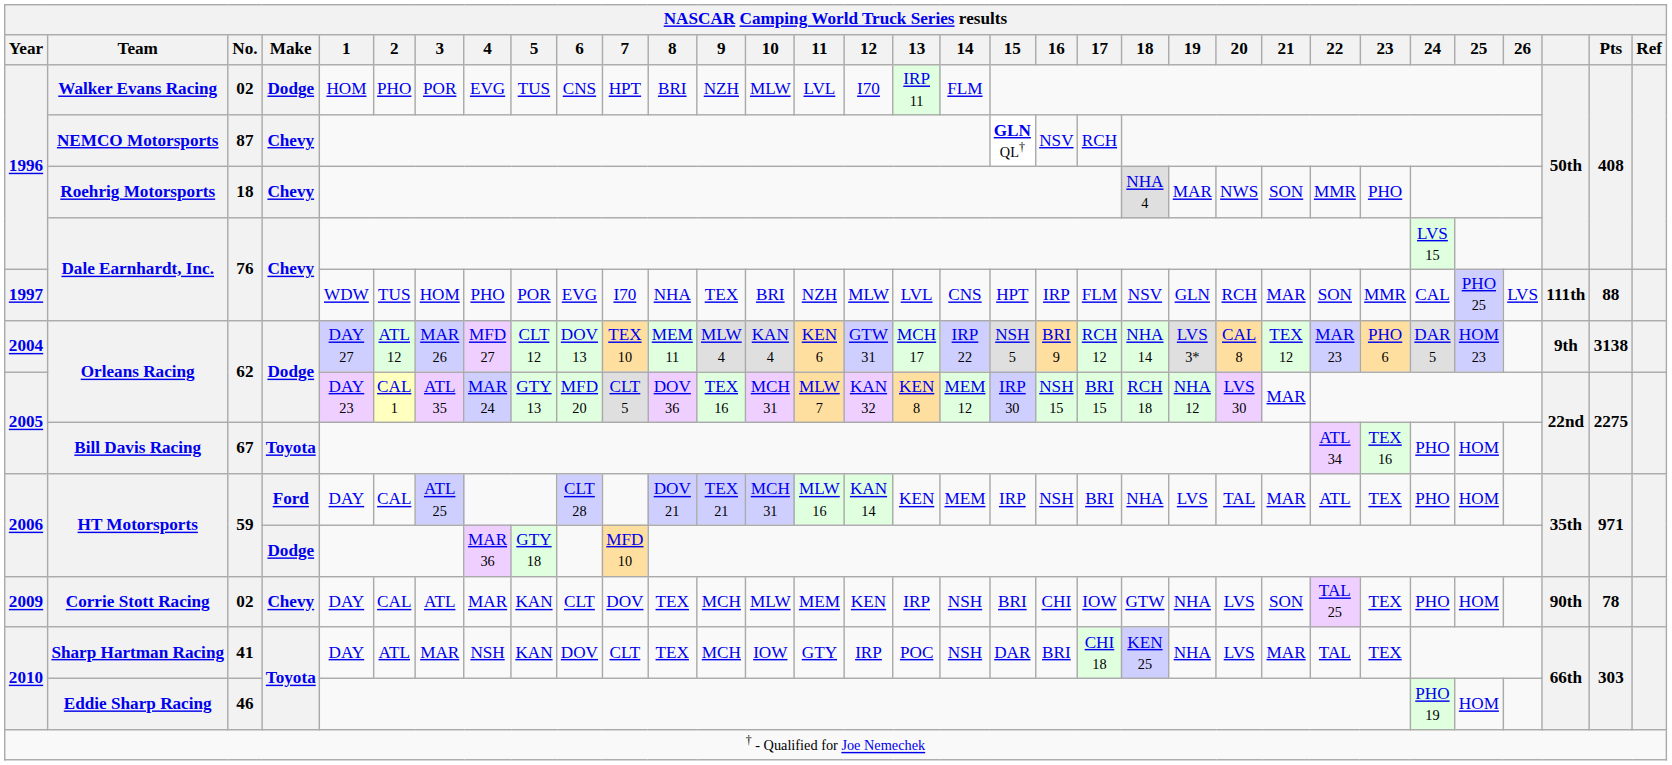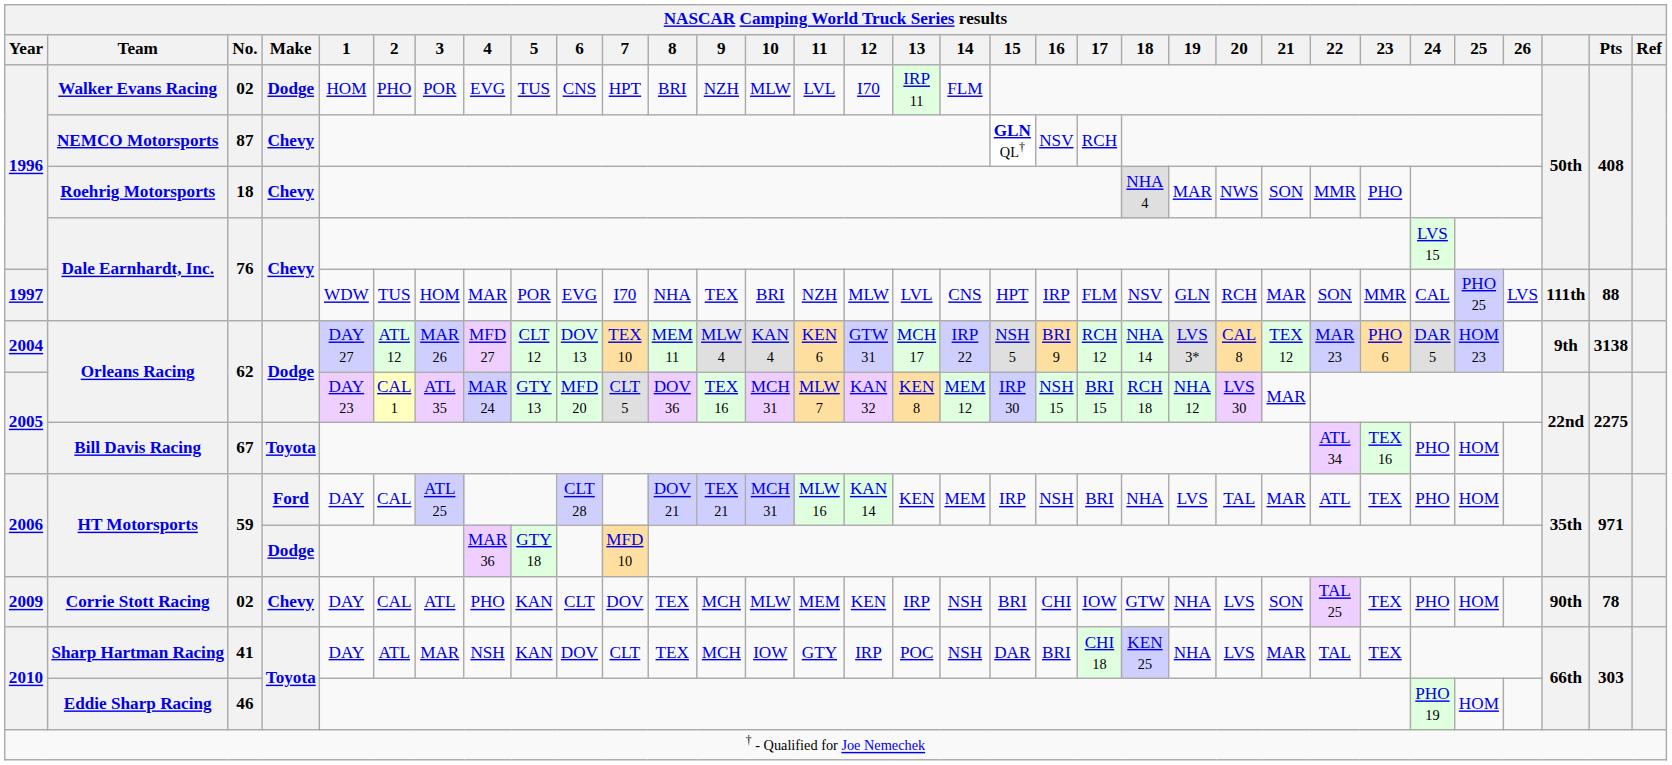1997 / Dale Earnhardt, Inc. | 4: PHO -> MAR
Corrie Stott Racing | 4: MAR -> PHO
